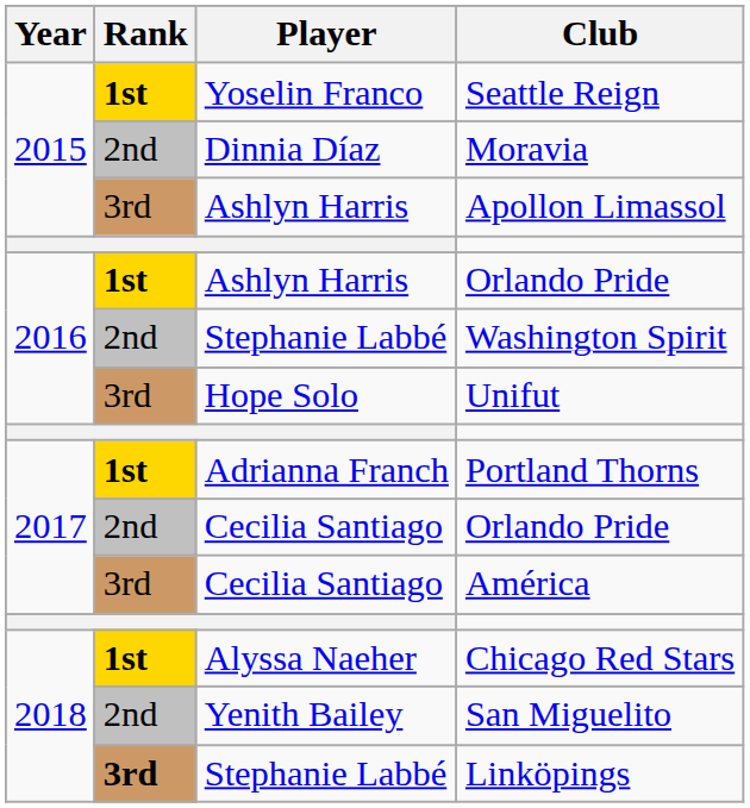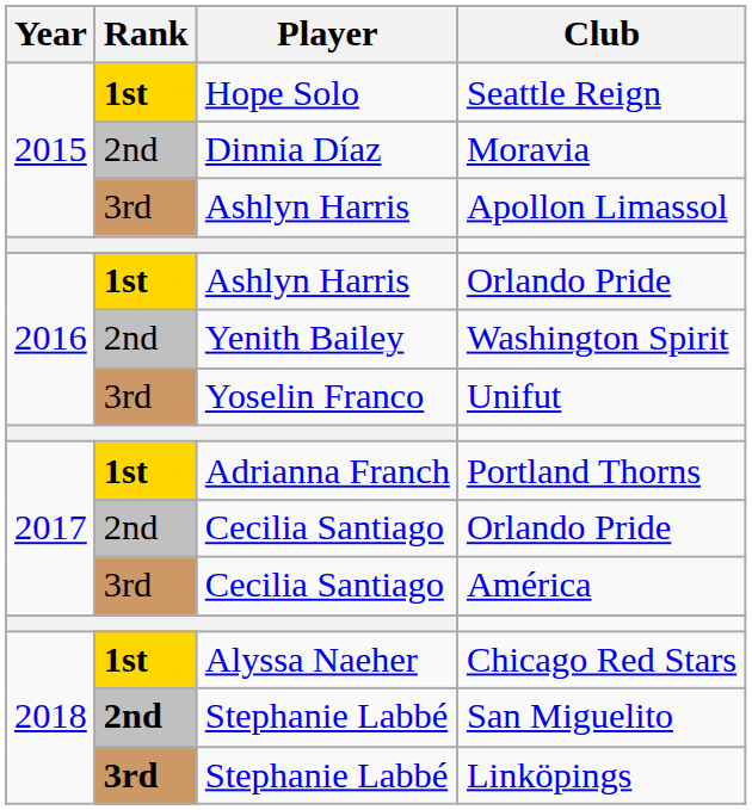Seattle Reign | Player: Yoselin Franco -> Hope Solo
Washington Spirit | Player: Stephanie Labbé -> Yenith Bailey
Unifut | Player: Hope Solo -> Yoselin Franco
San Miguelito | Rank: normal -> bold
San Miguelito | Player: Yenith Bailey -> Stephanie Labbé
